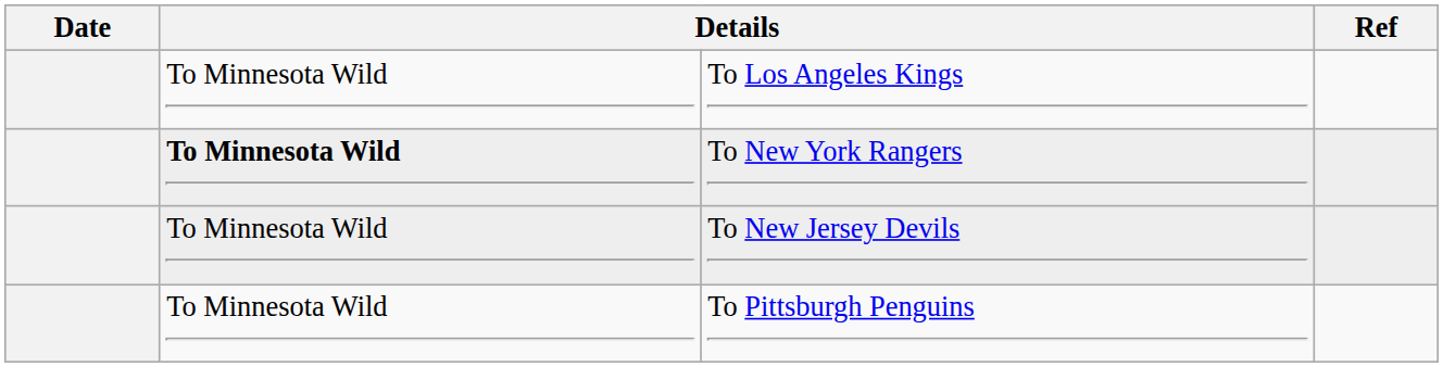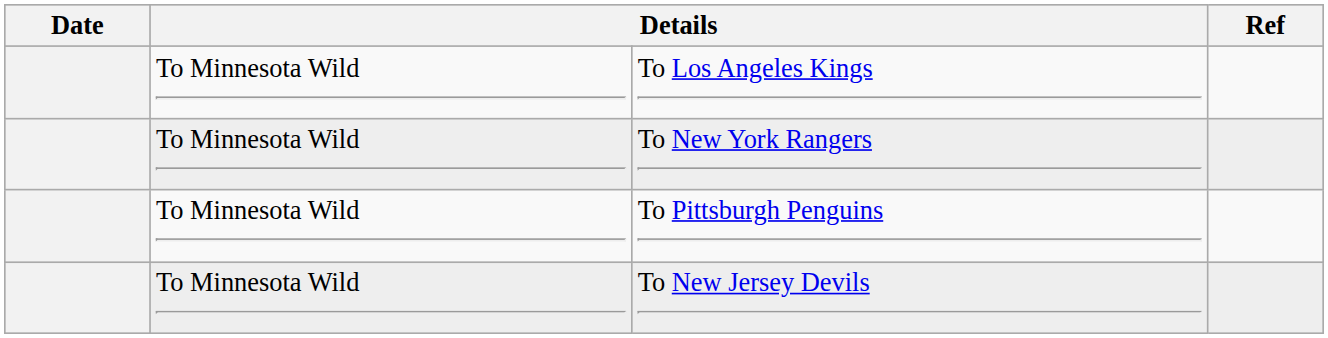To New York Rangers | column 2: bold -> normal
rows swapped: To Pittsburgh Penguins <-> To New Jersey Devils
